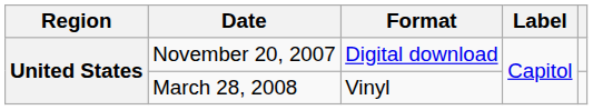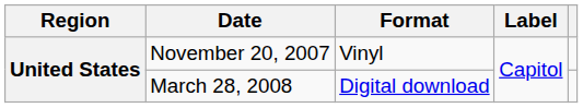November 20, 2007 | Format: Digital download -> Vinyl
March 28, 2008 | Format: Vinyl -> Digital download
